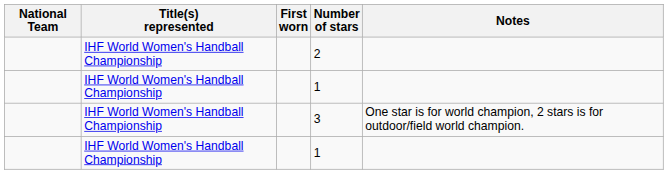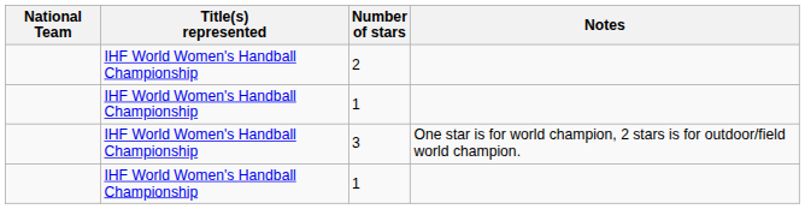- column: First worn
